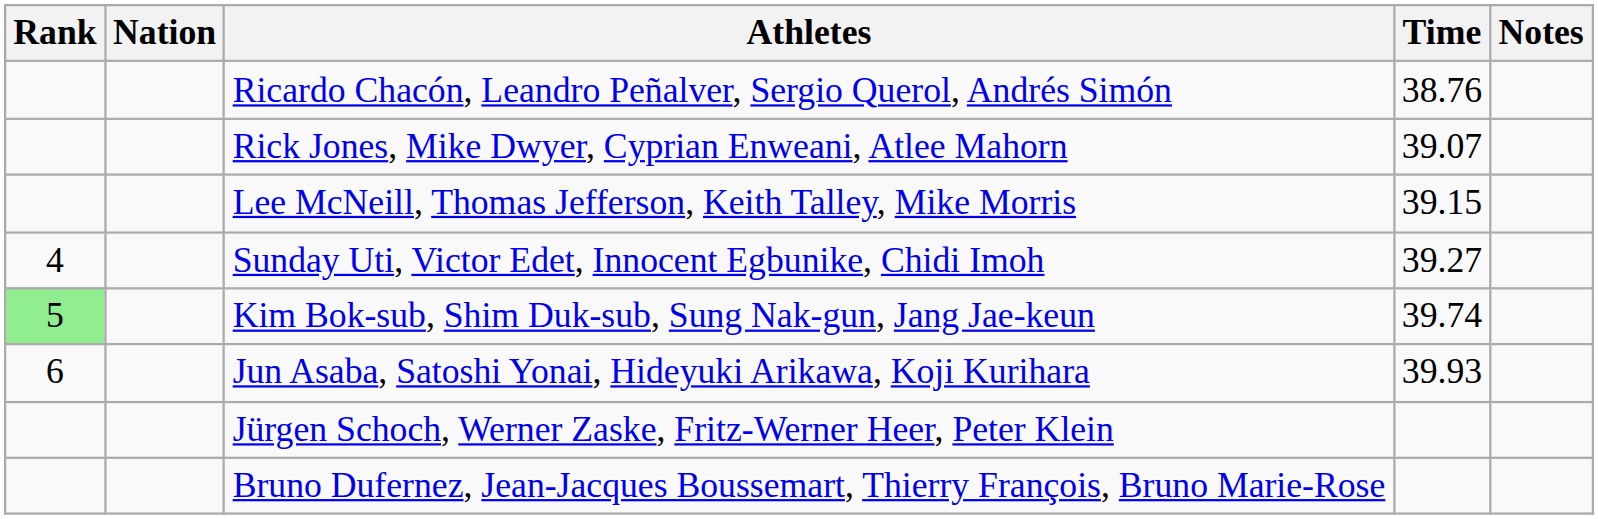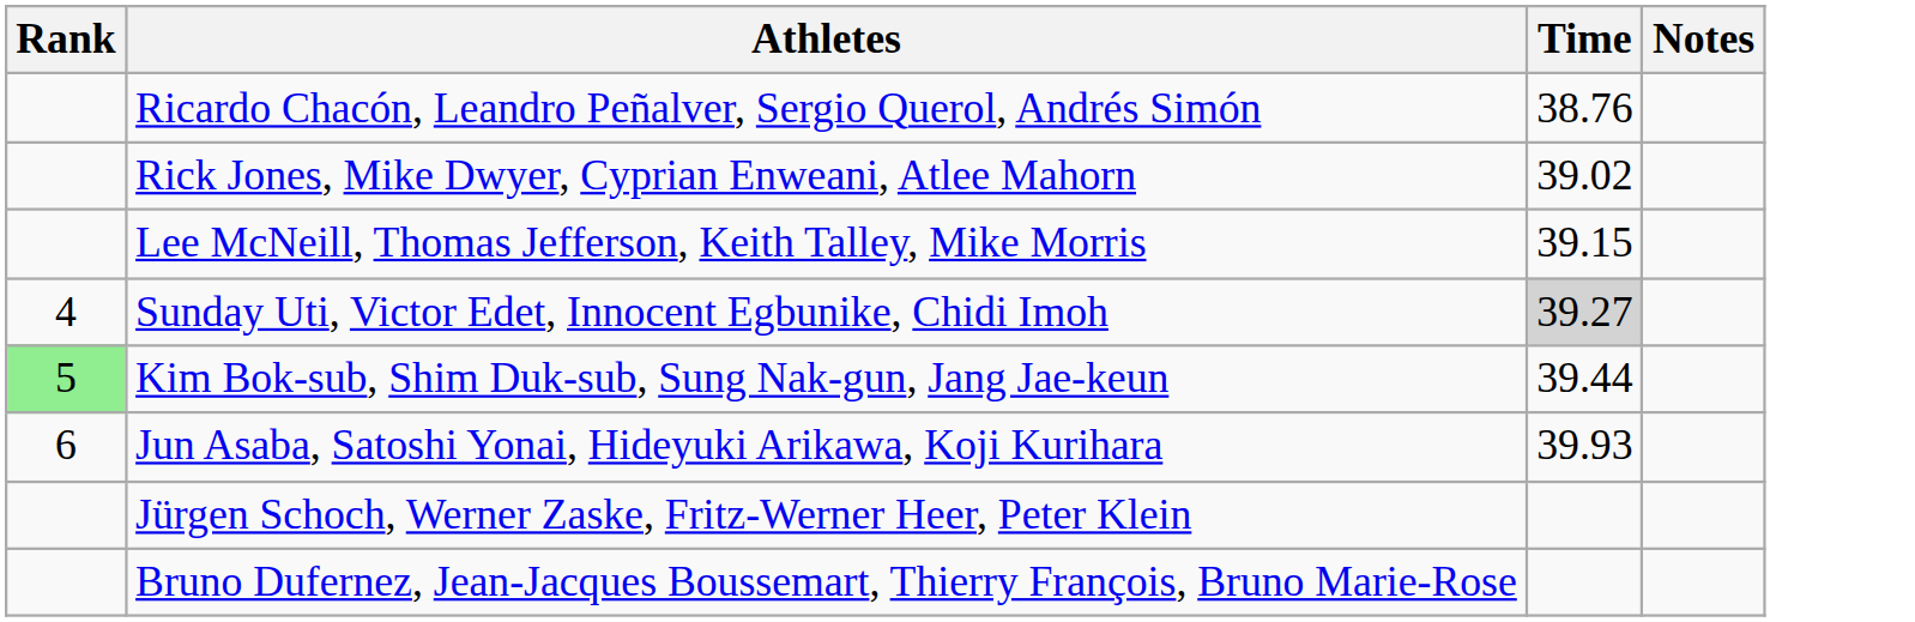- column: Nation
Rick Jones, Mike Dwyer, Cyprian Enweani, Atlee Mahorn | Time: 39.07 -> 39.02
Sunday Uti, Victor Edet, Innocent Egbunike, Chidi Imoh | Time: no background -> lightgrey background
Kim Bok-sub, Shim Duk-sub, Sung Nak-gun, Jang Jae-keun | Time: 39.74 -> 39.44
